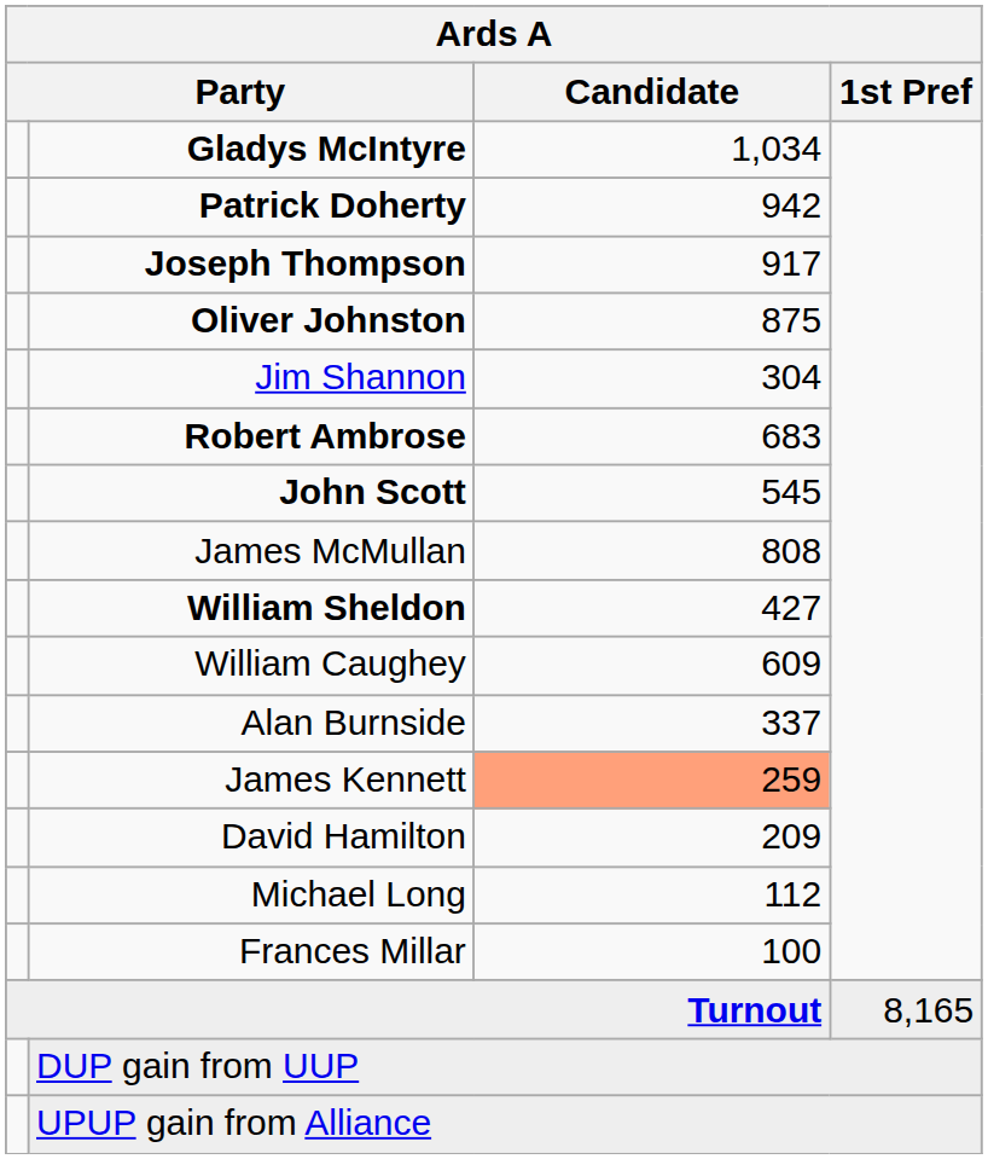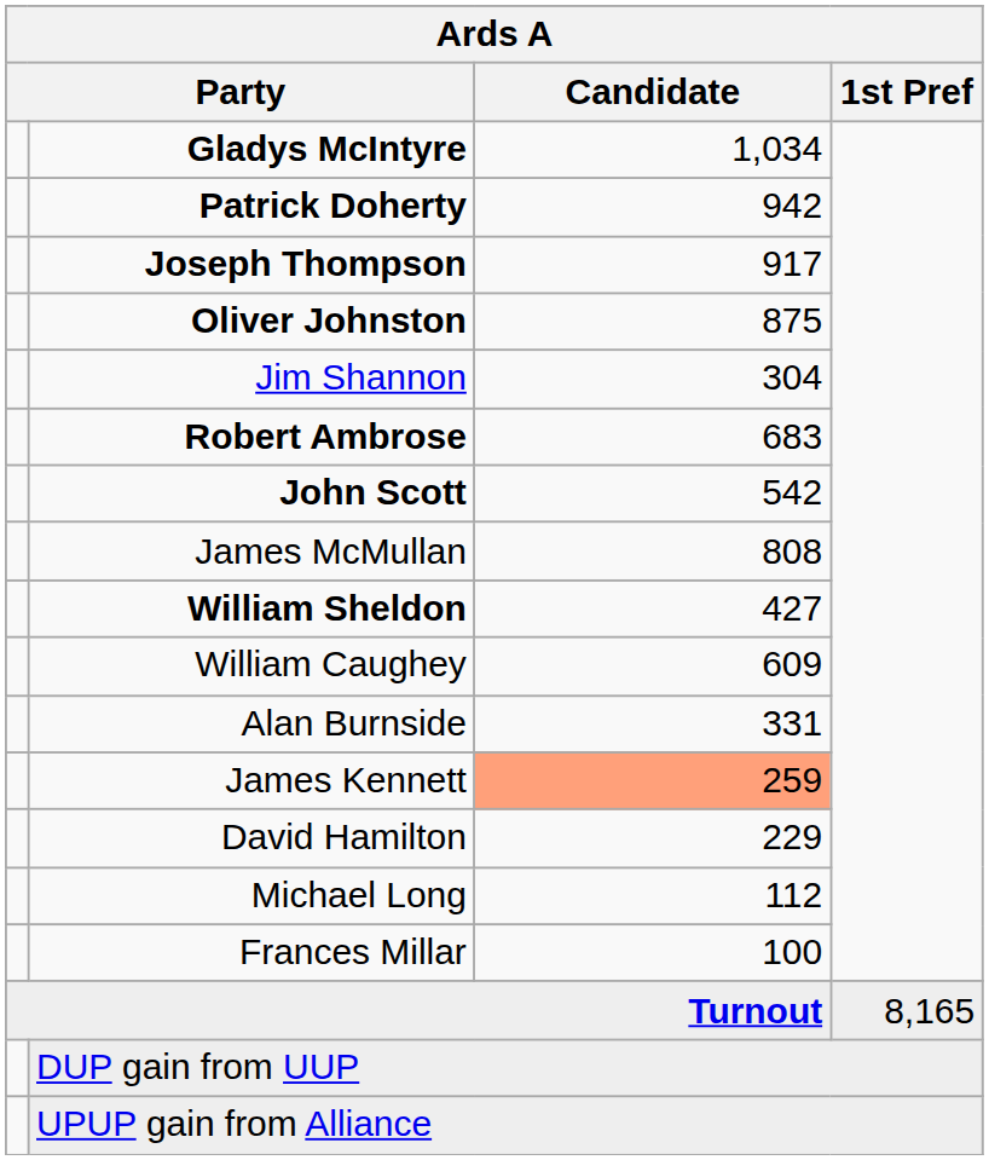John Scott | Candidate: 545 -> 542
Alan Burnside | Candidate: 337 -> 331
David Hamilton | Candidate: 209 -> 229
